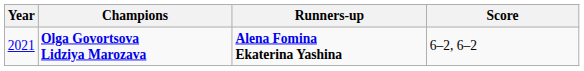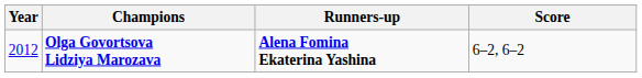Olga Govortsova Lidziya Marozava | Year: 2021 -> 2012
